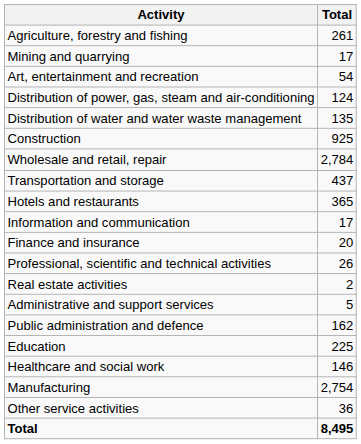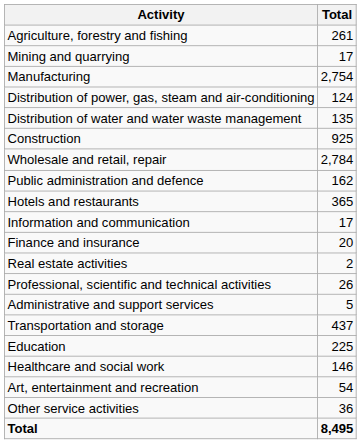rows swapped: Manufacturing <-> Art, entertainment and recreation
rows swapped: Transportation and storage <-> Public administration and defence
rows swapped: Real estate activities <-> Professional, scientific and technical activities
